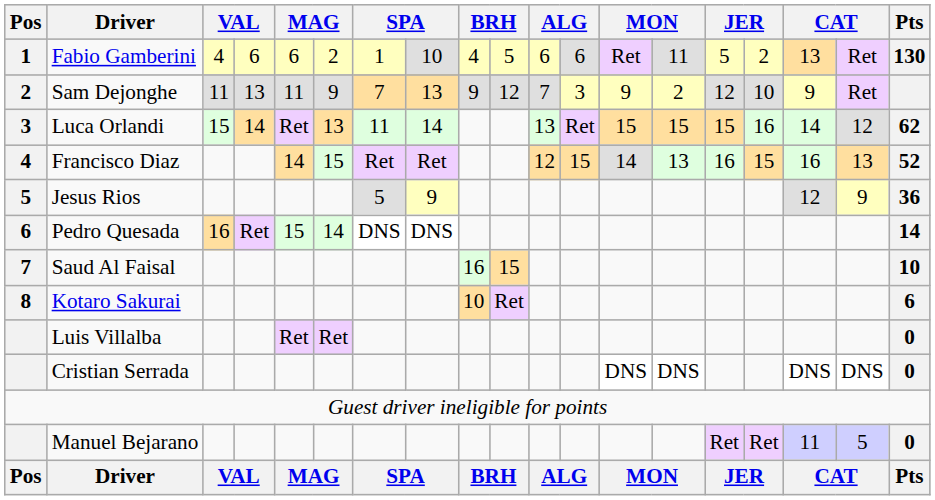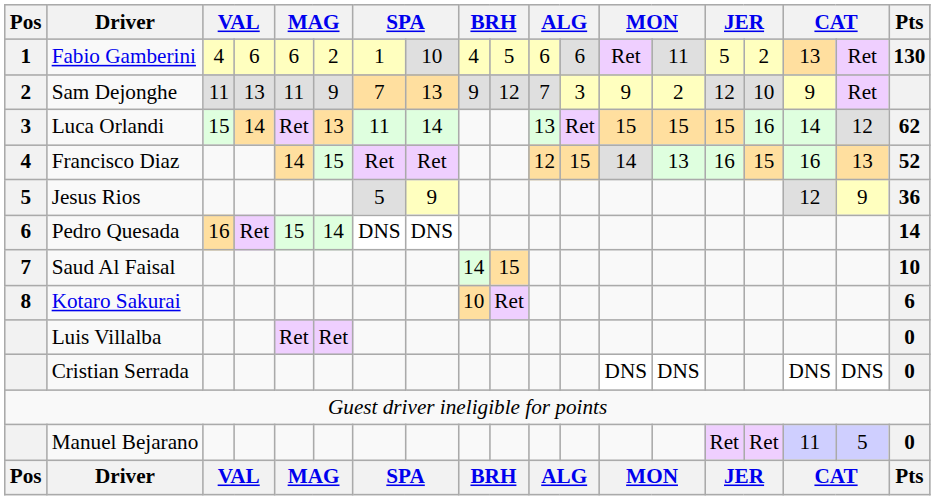Saud Al Faisal | column 9: 16 -> 14
